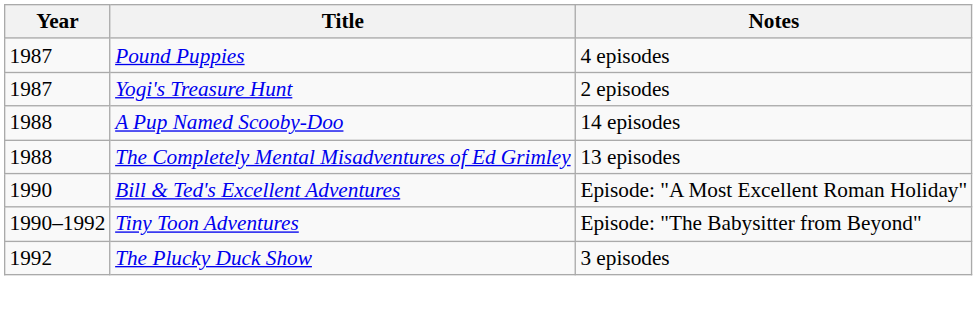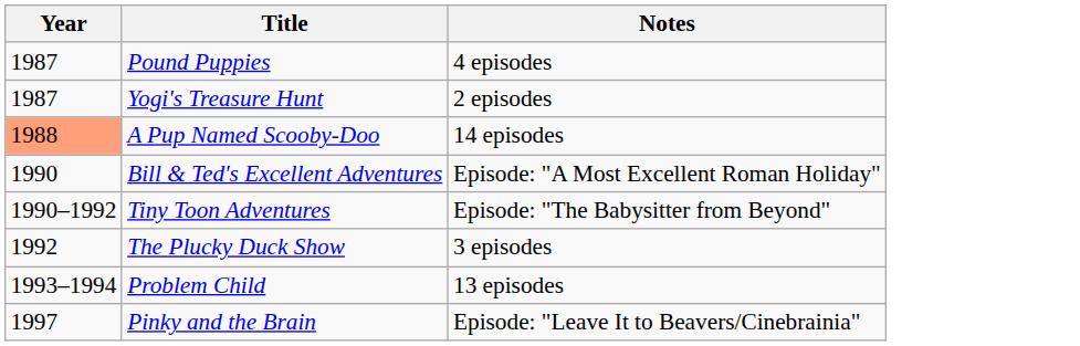A Pup Named Scooby-Doo | Year: no background -> lightsalmon background
- row: 1988 | The Completely Mental Misadventures of Ed Grimley | 13 episodes
+ row: 1993–1994 | Problem Child | 13 episodes
+ row: 1997 | Pinky and the Brain | Episode: "Leave It to Beavers/Cinebrainia"
